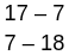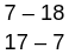rows swapped: 17 – 7 <-> 7 – 18
